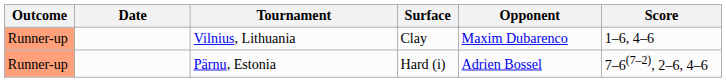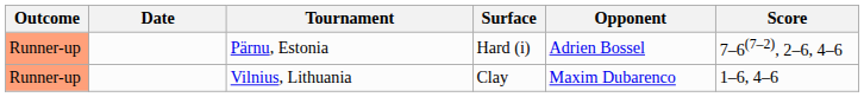rows swapped: Vilnius, Lithuania <-> Pärnu, Estonia
